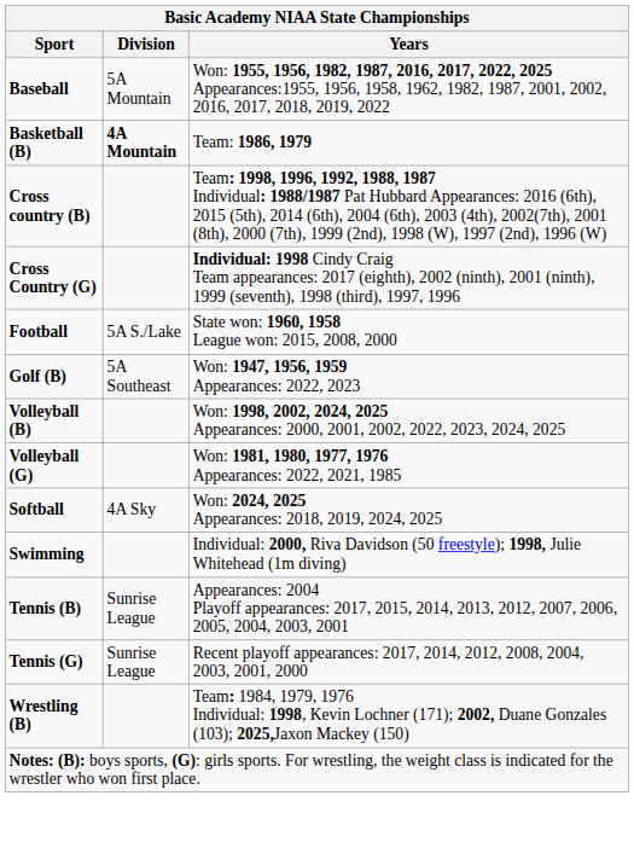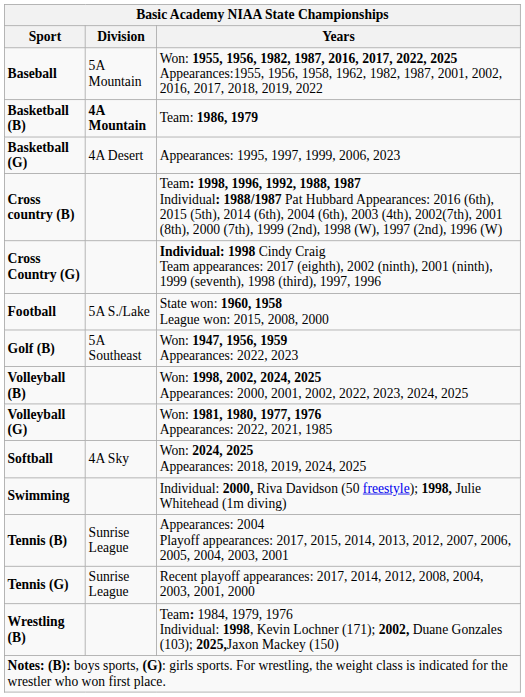+ row: Basketball (G) | 4A Desert | Appearances: 1995, 1997, 1999, 2006, 2023
